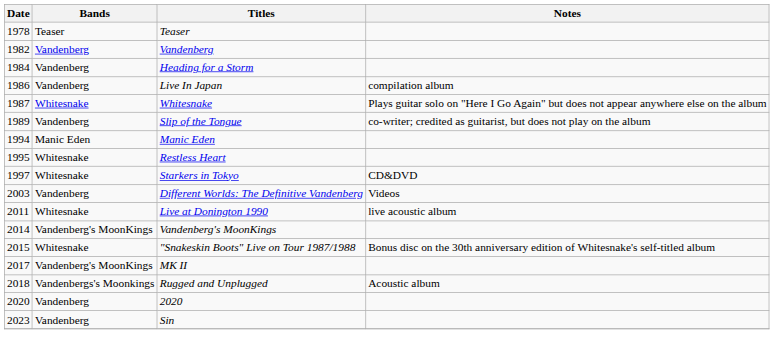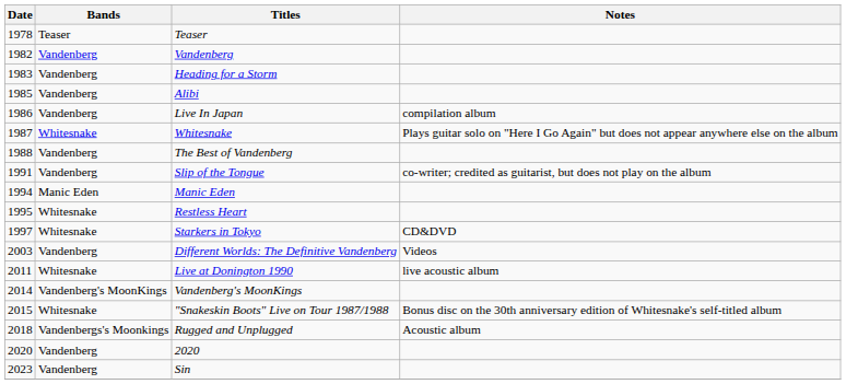Heading for a Storm | Date: 1984 -> 1983
+ row: 1985 | Vandenberg | Alibi
+ row: 1988 | Vandenberg | The Best of Vandenberg
Slip of the Tongue | Date: 1989 -> 1991
- row: 2017 | Vandenberg's MoonKings | MK II
